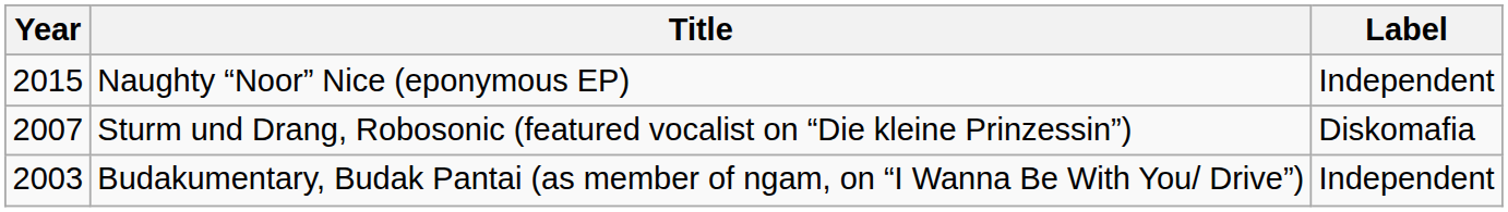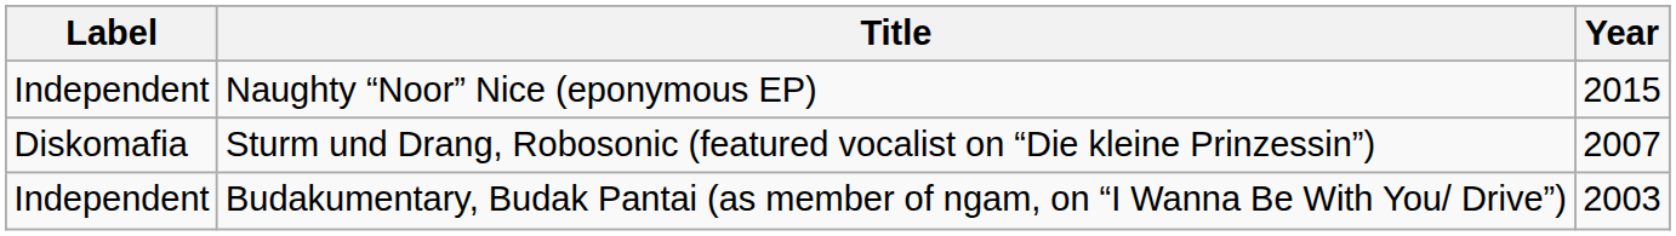columns swapped: Year <-> Label
